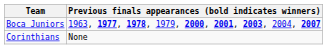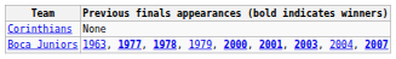rows swapped: Boca Juniors <-> Corinthians
